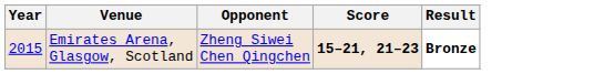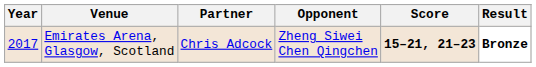+ column: Partner | Chris Adcock
Emirates Arena, Glasgow, Scotland | Year: 2015 -> 2017
